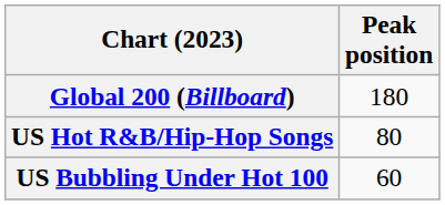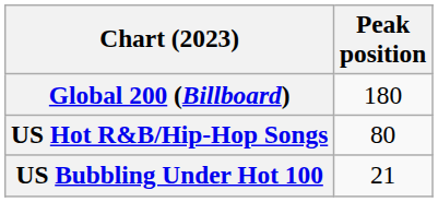US Bubbling Under Hot 100 | Peak position: 60 -> 21
